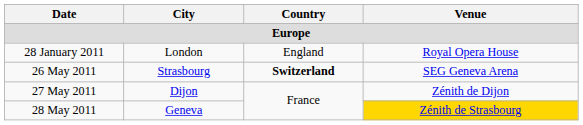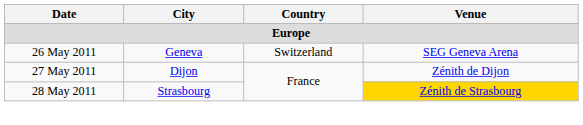- row: 28 January 2011 | London | England | Royal Opera House
26 May 2011 | City: Strasbourg -> Geneva
26 May 2011 | Country: bold -> normal
28 May 2011 | City: Geneva -> Strasbourg
